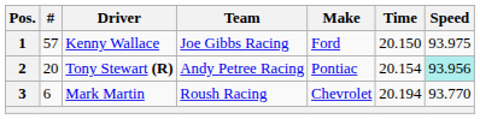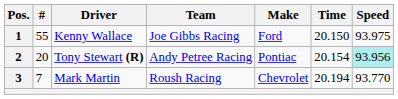1 | #: 57 -> 55
3 | #: 6 -> 7
